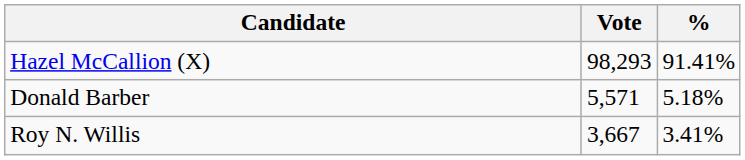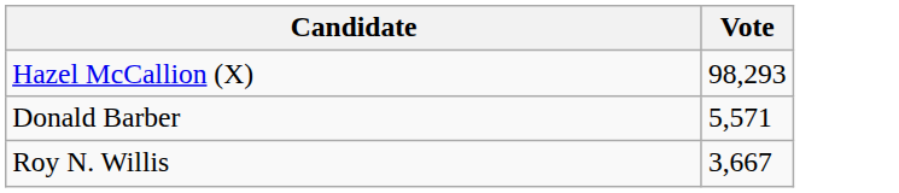- column: % | 91.41% | 5.18% | 3.41%
